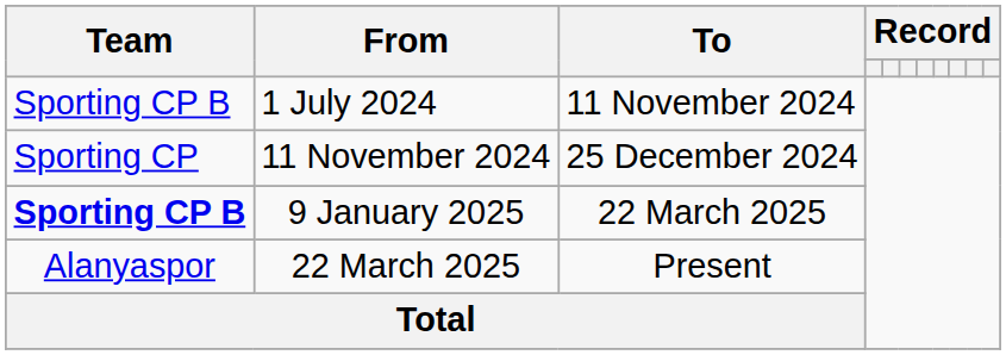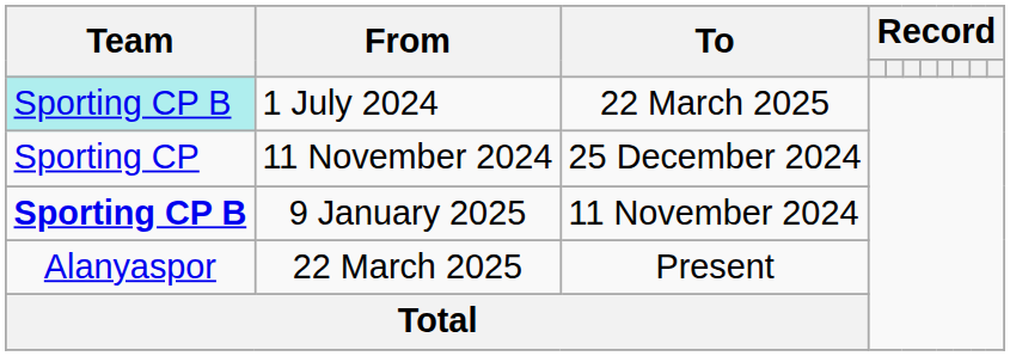1 July 2024 | Team: no background -> paleturquoise background
1 July 2024 | To: 11 November 2024 -> 22 March 2025
9 January 2025 | To: 22 March 2025 -> 11 November 2024
